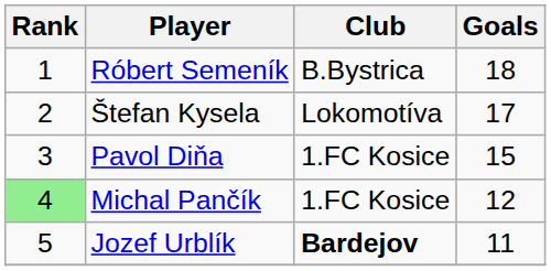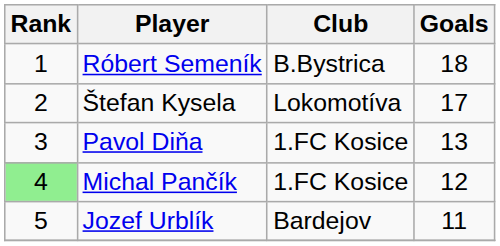Pavol Diňa | Goals: 15 -> 13
Jozef Urblík | Club: bold -> normal
